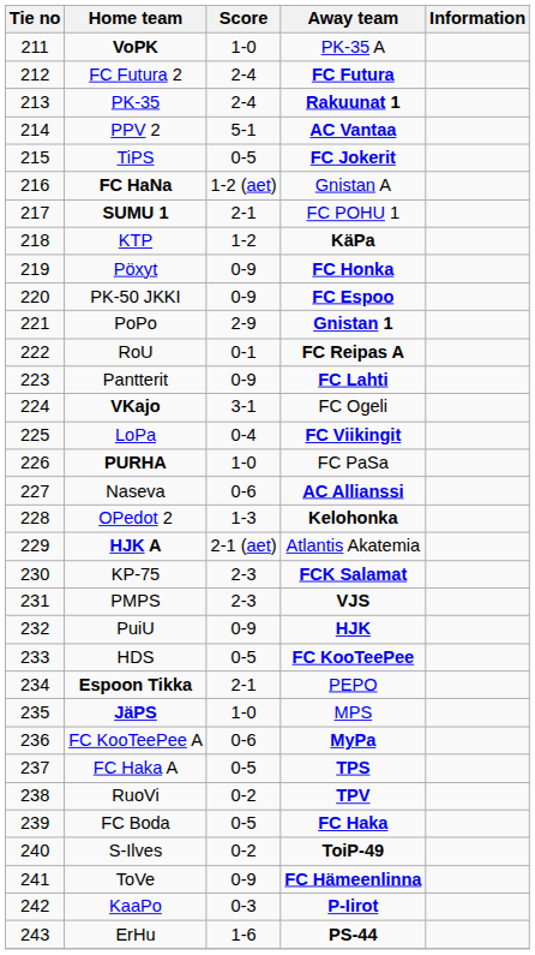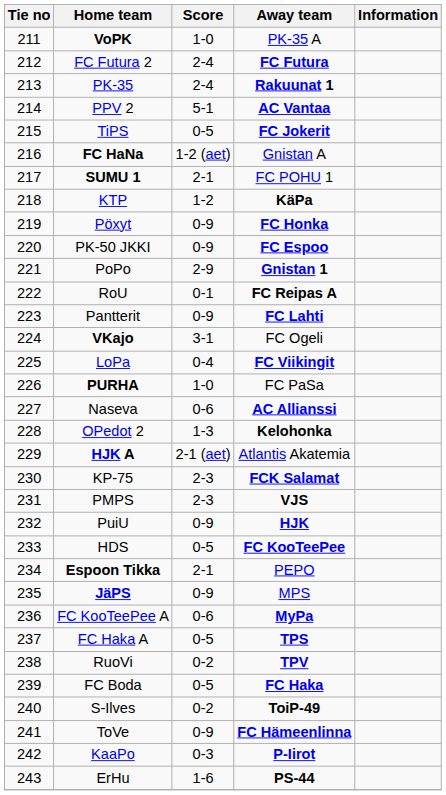JäPS | Score: 1-0 -> 0-9
